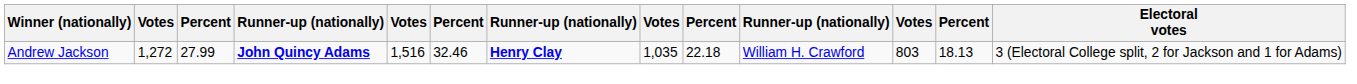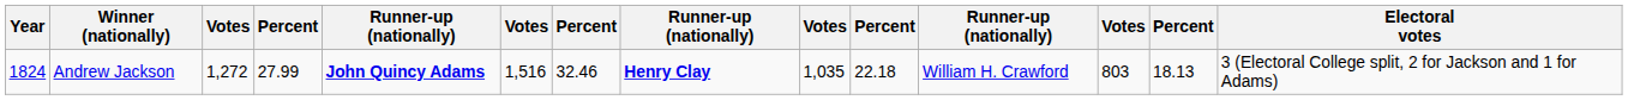+ column: Year | 1824
